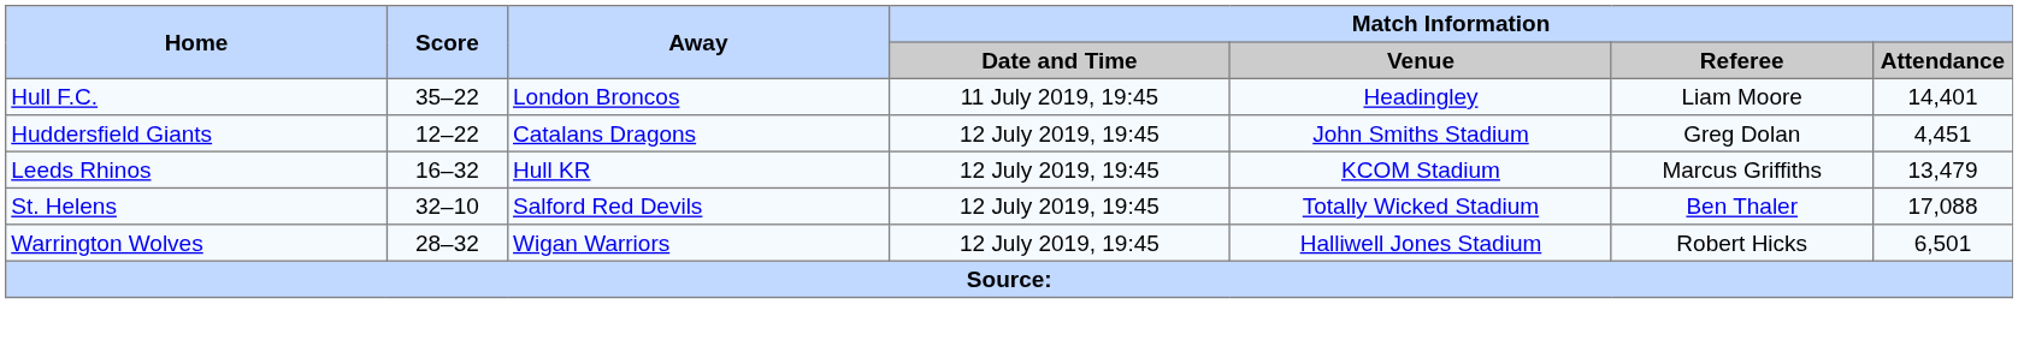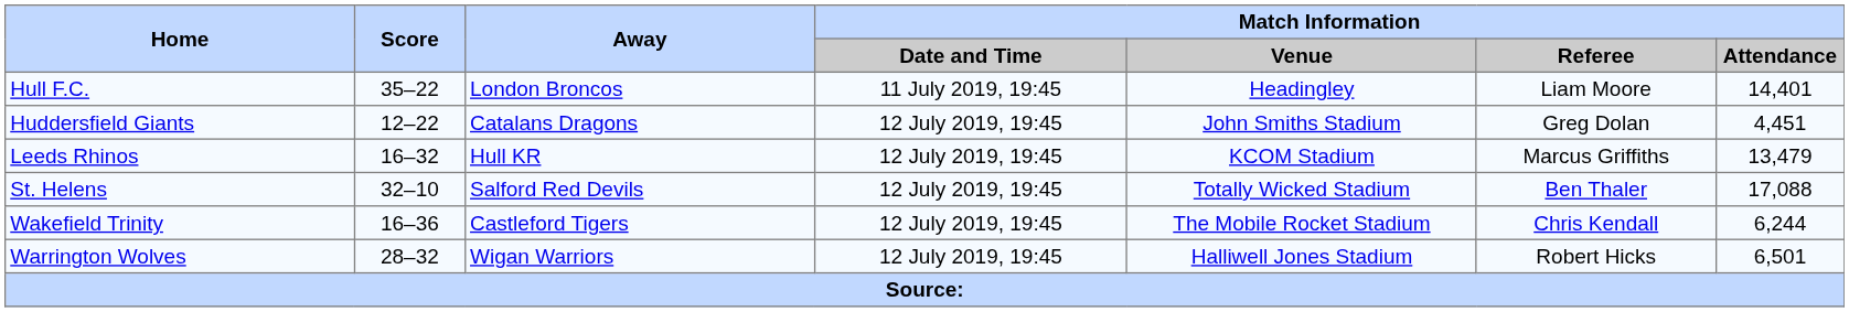+ row: Wakefield Trinity | 16–36 | Castleford Tigers | 12 July 2019, 19:45 | The Mobile Rocket Stadium | Chris Kendall | 6,244
